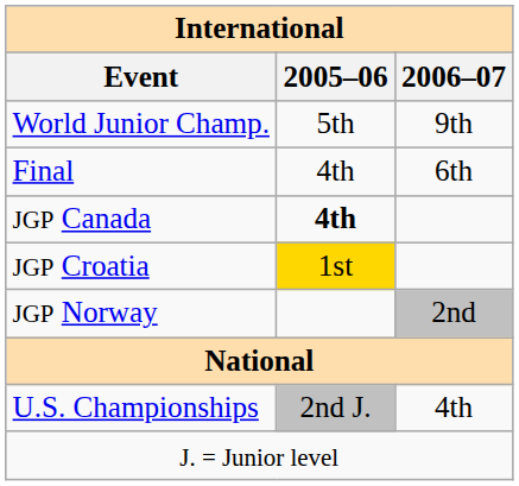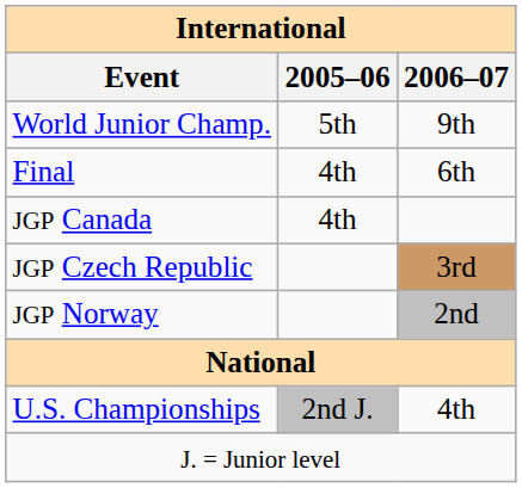JGP Canada | 2005–06: bold -> normal
- row: JGP Croatia | 1st
+ row: JGP Czech Republic | 3rd
